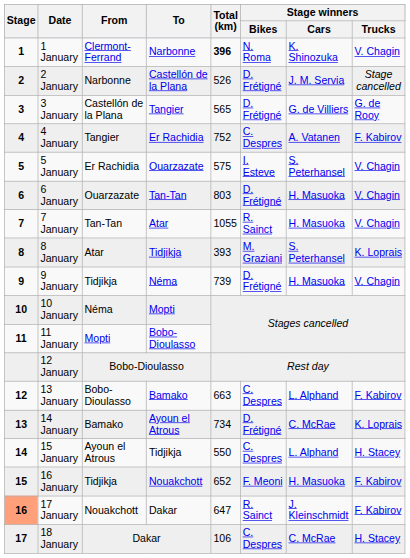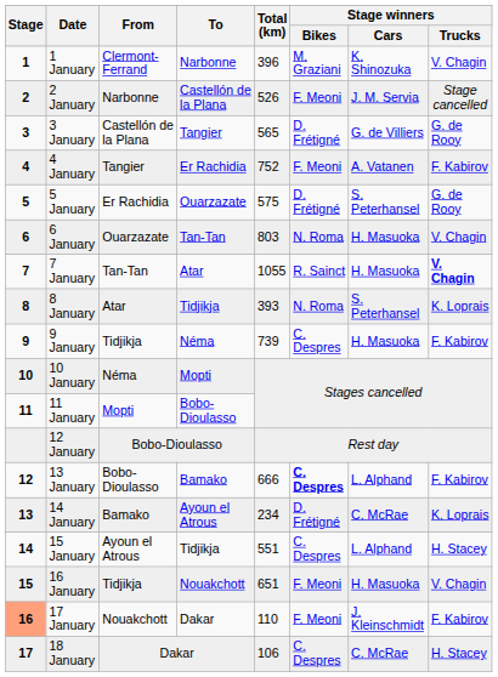1 January | Total (km): bold -> normal
1 January | Stage winners / Bikes: N. Roma -> M. Graziani
2 January | Stage winners / Bikes: D. Frétigné -> F. Meoni
4 January | Stage winners / Bikes: C. Despres -> F. Meoni
5 January | Stage winners / Bikes: I. Esteve -> D. Frétigné
5 January | Stage winners / Trucks: V. Chagin -> G. de Rooy
6 January | Stage winners / Bikes: D. Frétigné -> N. Roma
7 January | Stage winners / Trucks: normal -> bold
8 January | Stage winners / Bikes: M. Graziani -> N. Roma
9 January | Stage winners / Bikes: D. Frétigné -> C. Despres
9 January | Stage winners / Trucks: V. Chagin -> F. Kabirov
13 January | Total (km): 663 -> 666
13 January | Stage winners / Bikes: normal -> bold
14 January | Total (km): 734 -> 234
15 January | Total (km): 550 -> 551
16 January | Total (km): 652 -> 651
16 January | Stage winners / Trucks: F. Kabirov -> V. Chagin
17 January | Total (km): 647 -> 110
17 January | Stage winners / Bikes: R. Sainct -> F. Meoni
